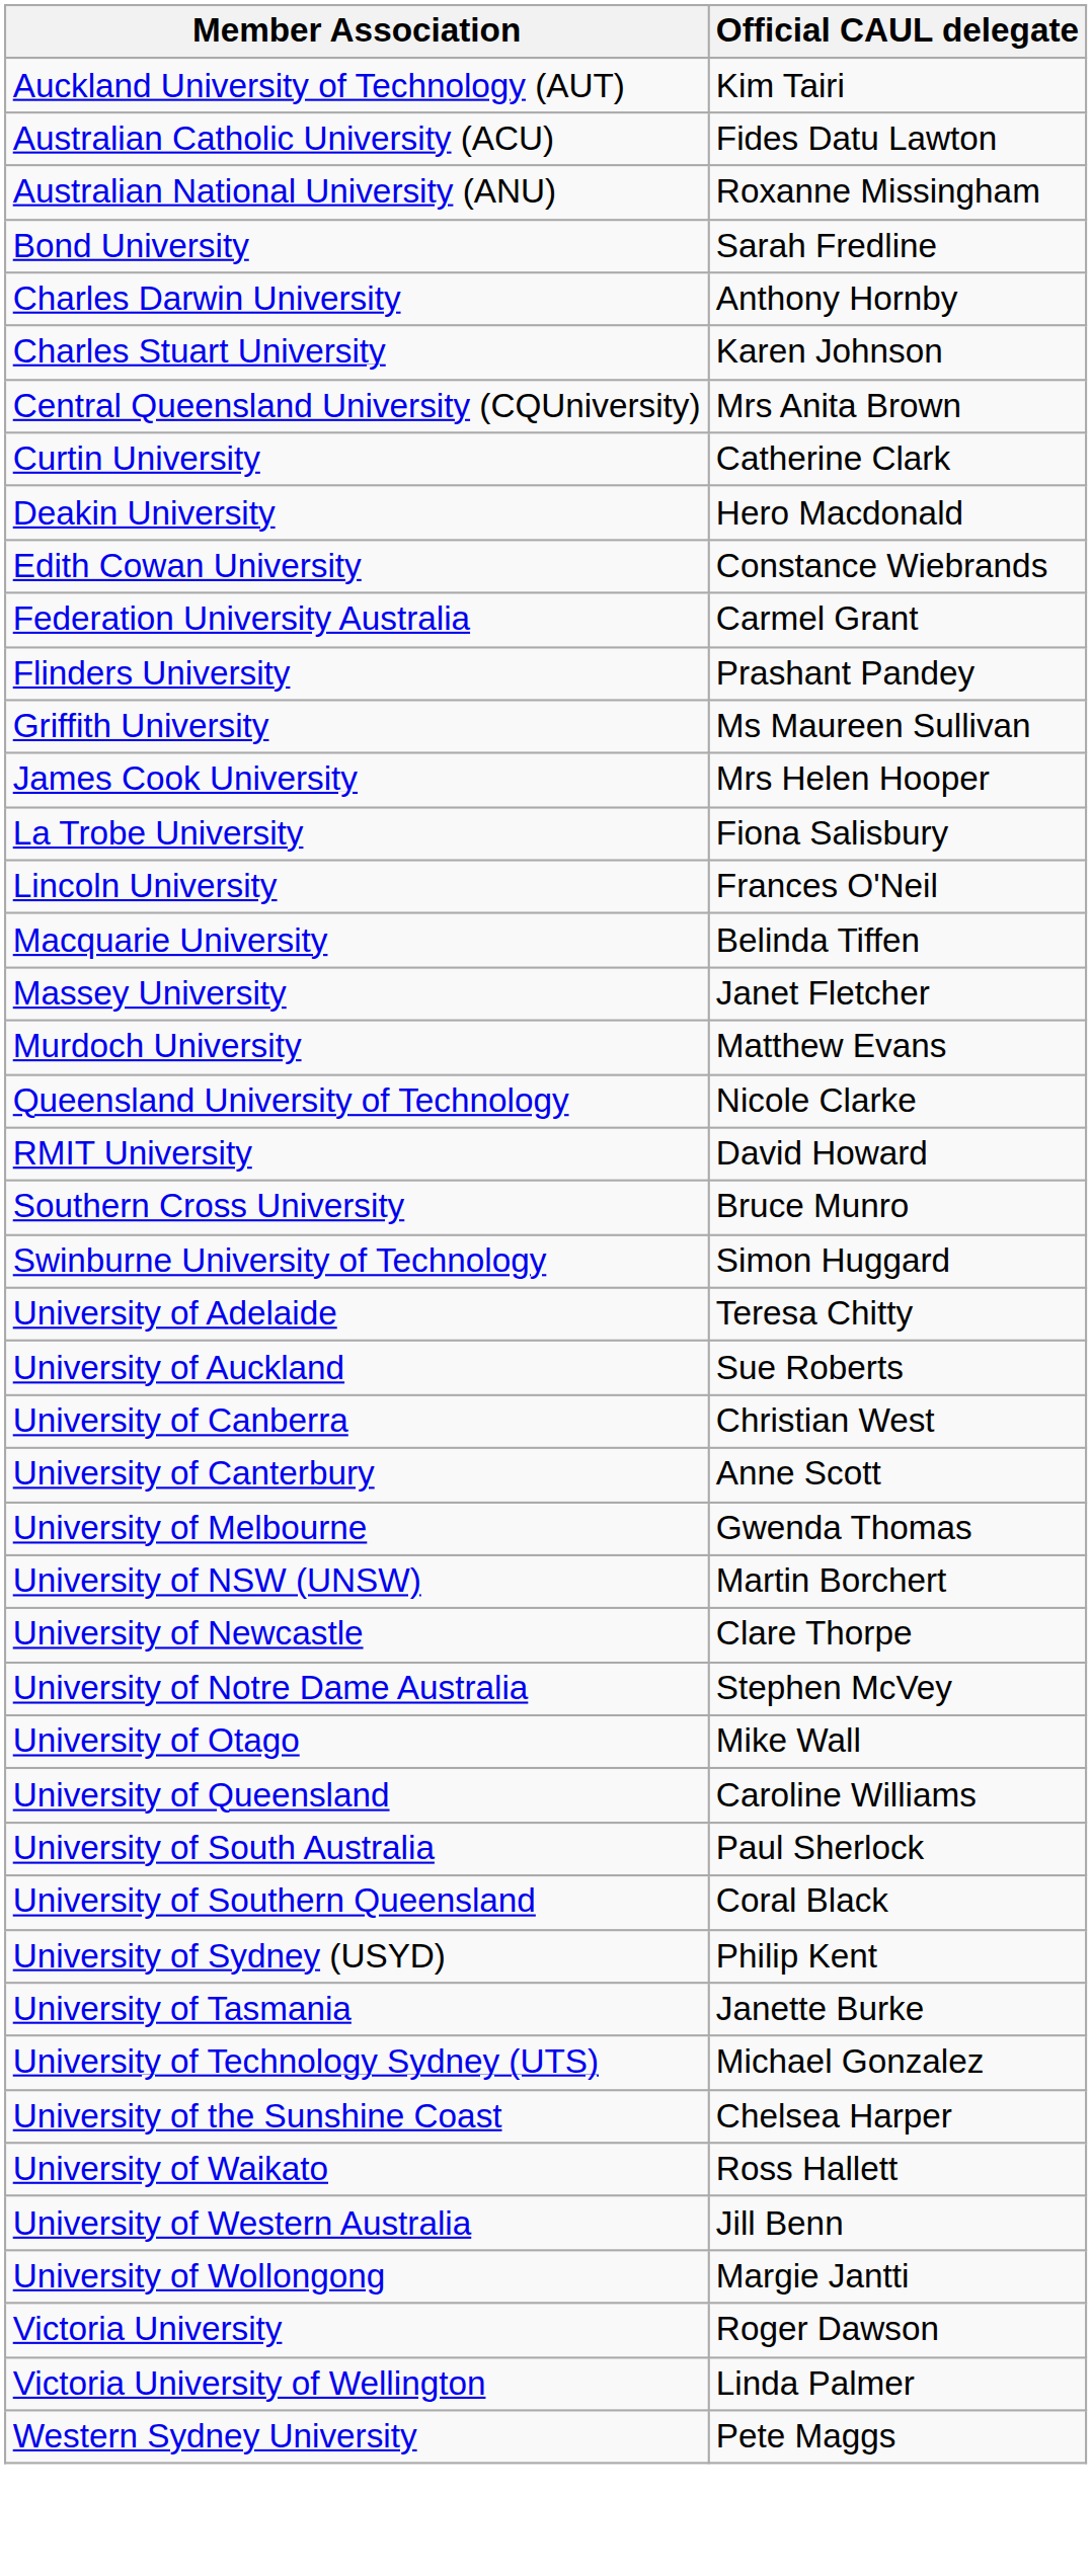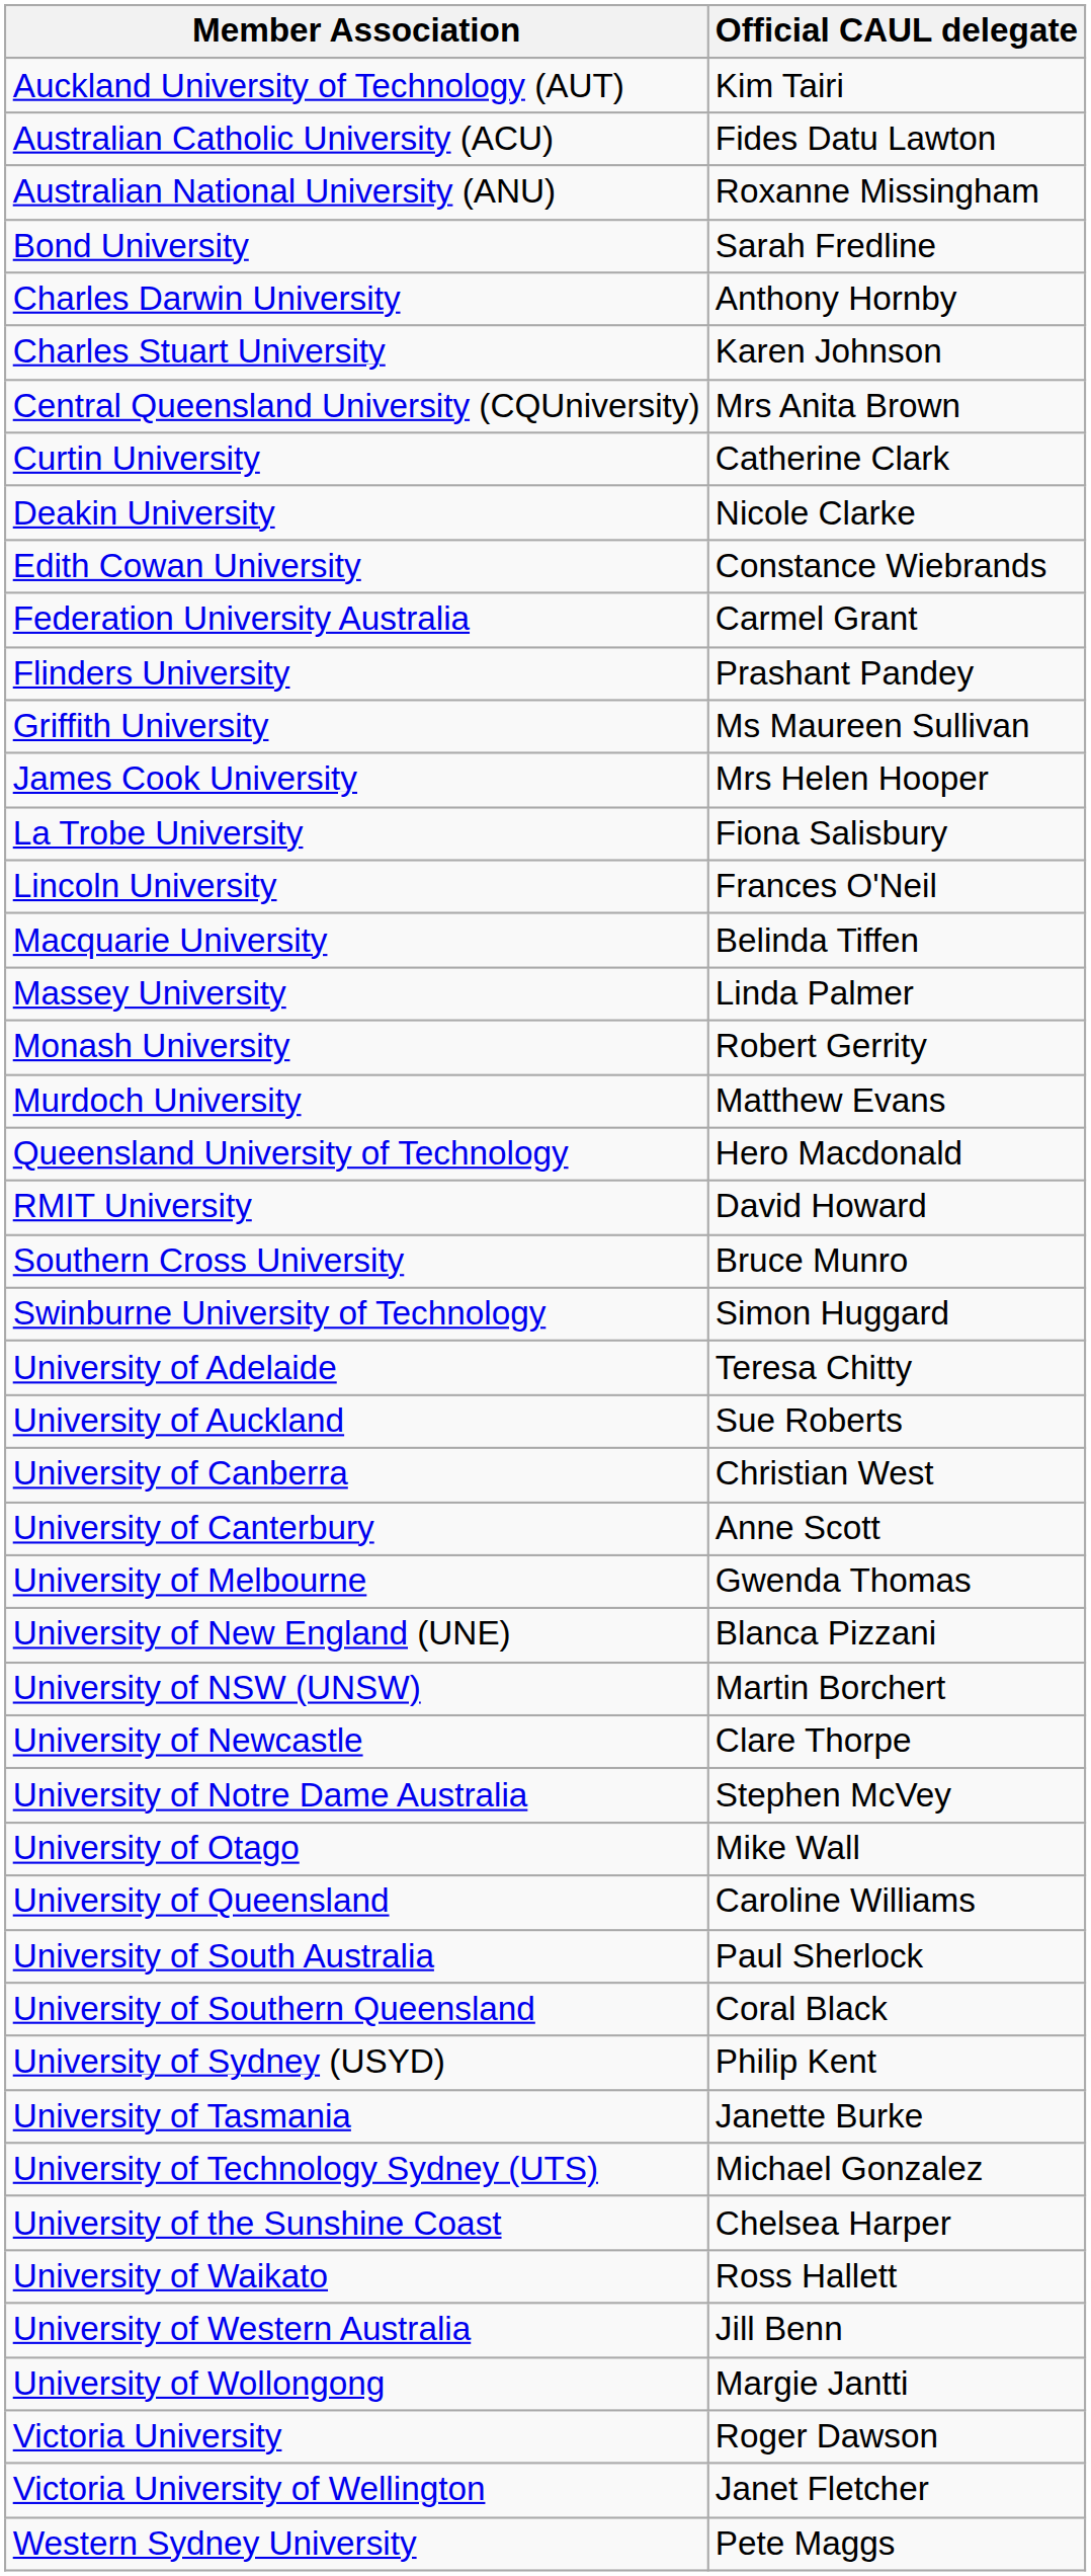Deakin University | Official CAUL delegate: Hero Macdonald -> Nicole Clarke
Massey University | Official CAUL delegate: Janet Fletcher -> Linda Palmer
+ row: Monash University | Robert Gerrity
Queensland University of Technology | Official CAUL delegate: Nicole Clarke -> Hero Macdonald
+ row: University of New England (UNE) | Blanca Pizzani
Victoria University of Wellington | Official CAUL delegate: Linda Palmer -> Janet Fletcher
